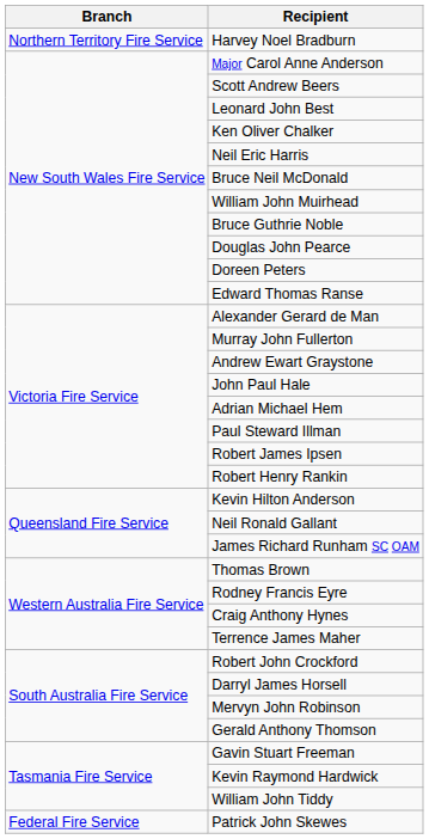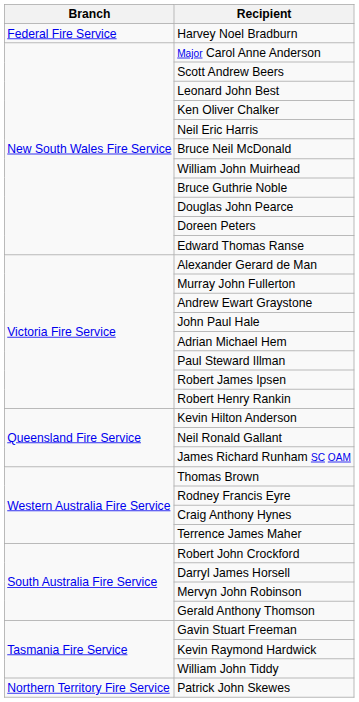Harvey Noel Bradburn | Branch: Northern Territory Fire Service -> Federal Fire Service
Patrick John Skewes | Branch: Federal Fire Service -> Northern Territory Fire Service
